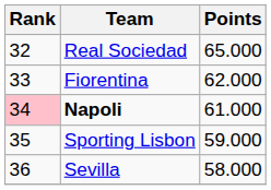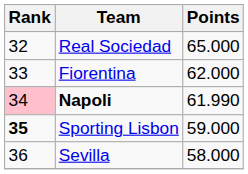Napoli | Points: 61.000 -> 61.990
Sporting Lisbon | Rank: normal -> bold
